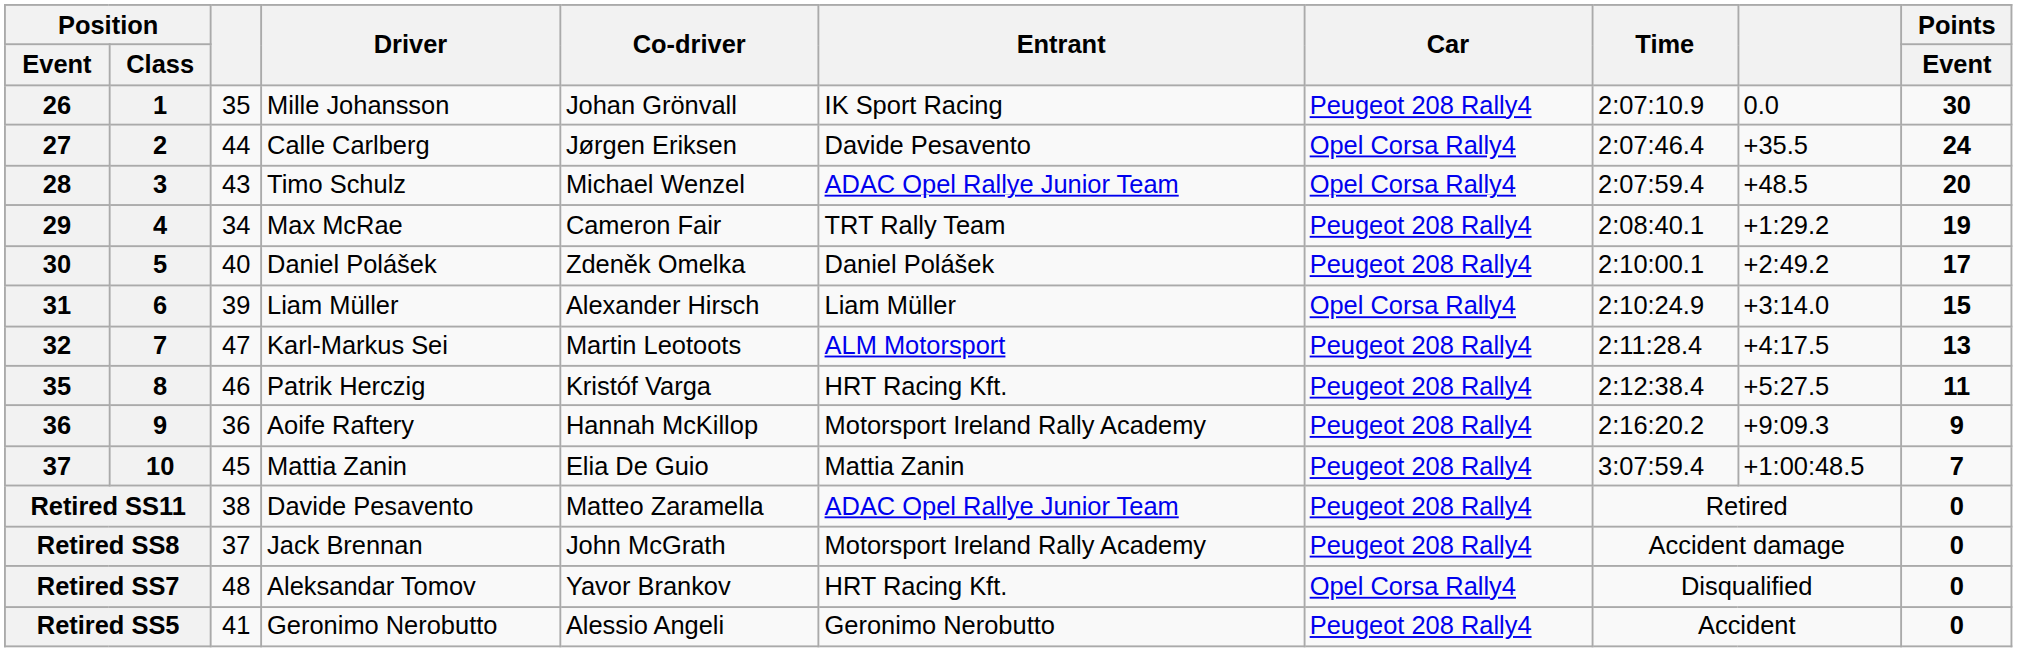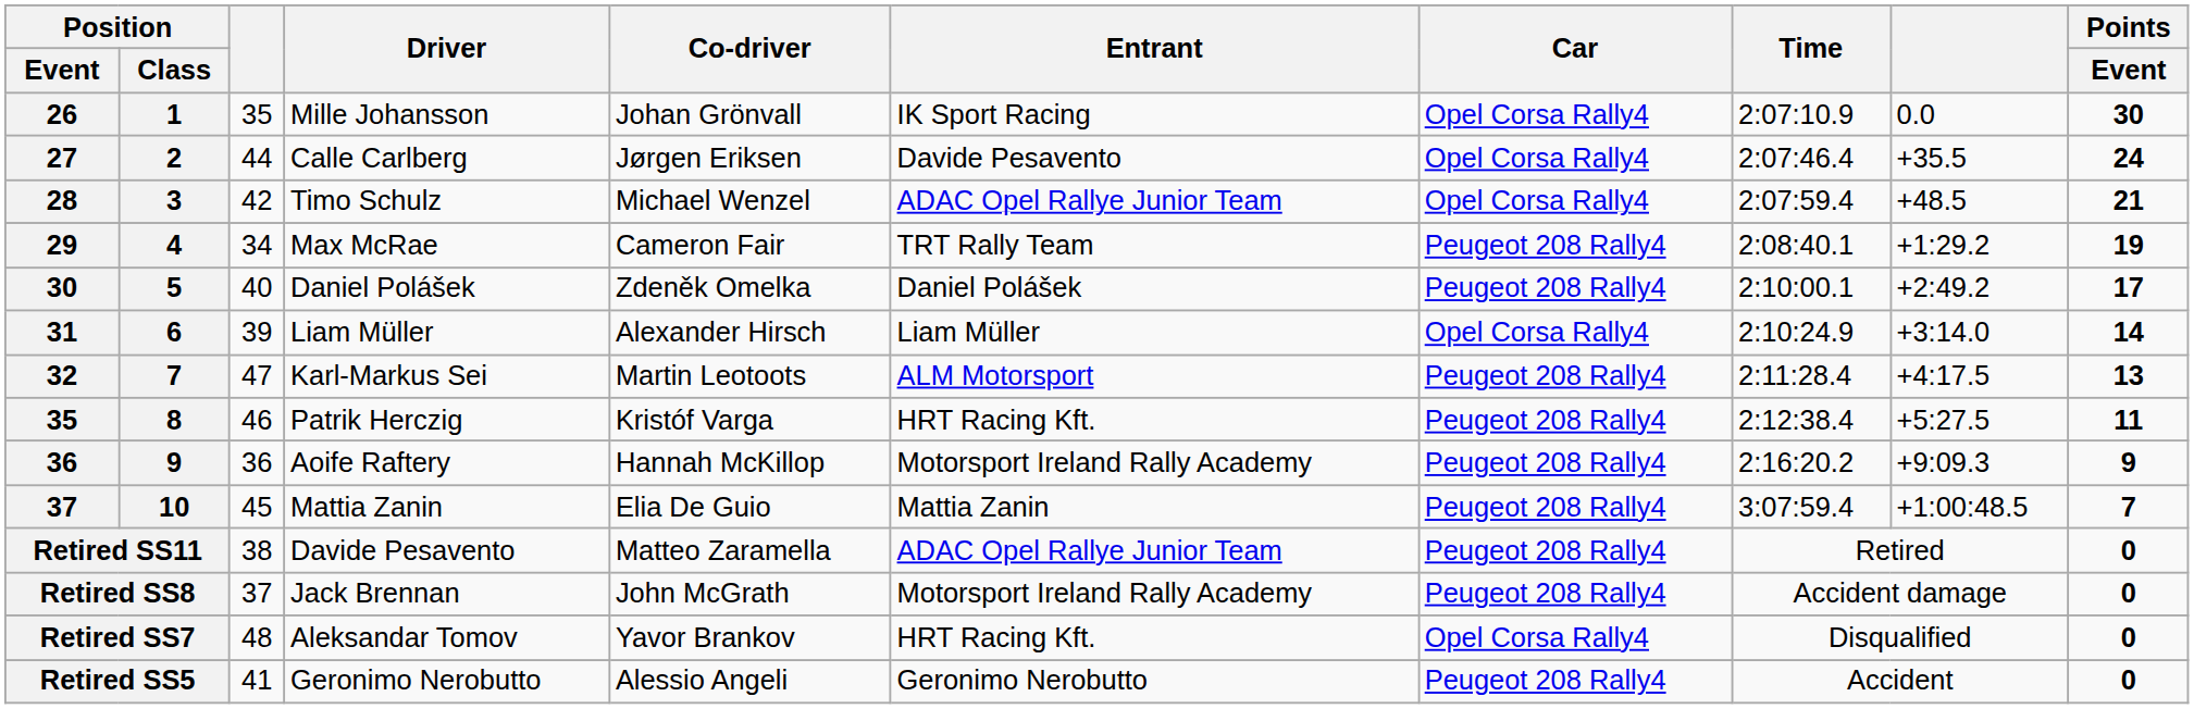26 | Car: Peugeot 208 Rally4 -> Opel Corsa Rally4
28 | column 3: 43 -> 42
28 | Points / Event: 20 -> 21
31 | Points / Event: 15 -> 14
